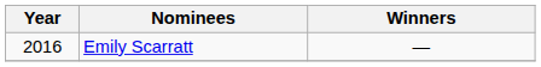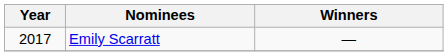Emily Scarratt | Year: 2016 -> 2017
